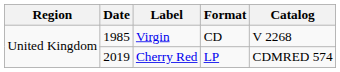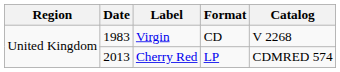Virgin | Date: 1985 -> 1983
Cherry Red | Date: 2019 -> 2013
